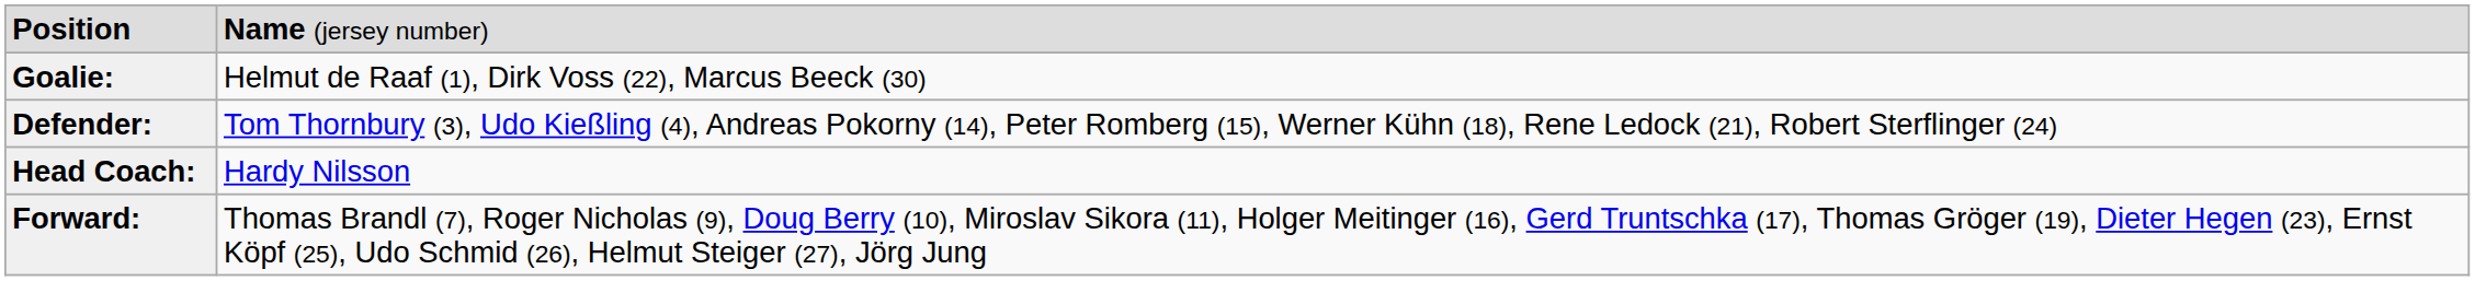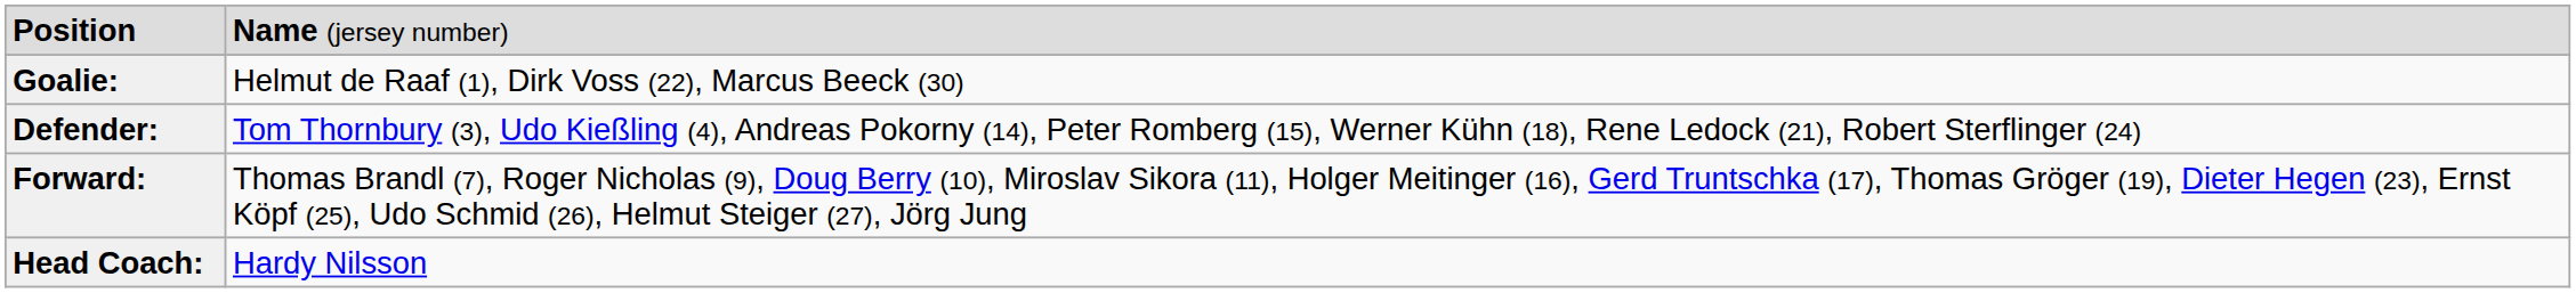rows swapped: Forward: <-> Head Coach:
